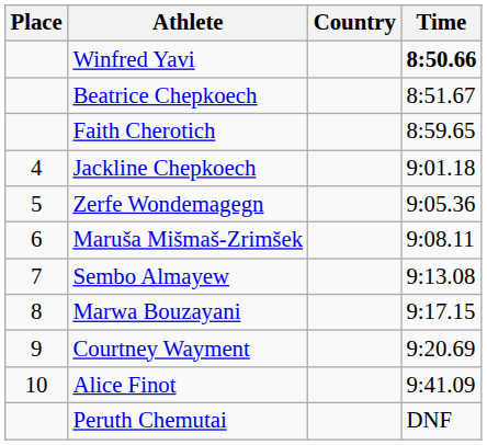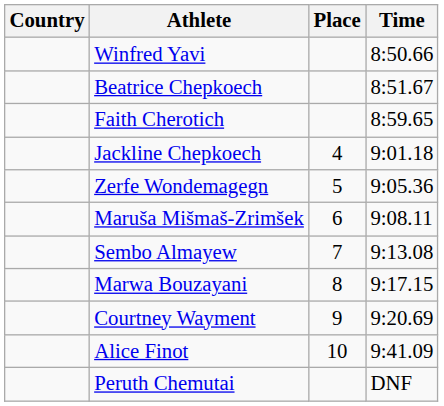columns swapped: Place <-> Country
Winfred Yavi | Time: bold -> normal
